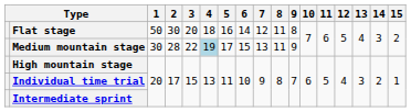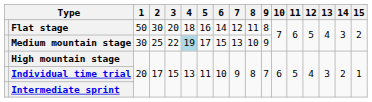Medium mountain stage | 2: 28 -> 25
Medium mountain stage | 8: 11 -> 10
